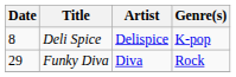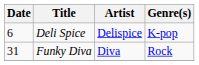Deli Spice | Date: 8 -> 6
Funky Diva | Date: 29 -> 31
